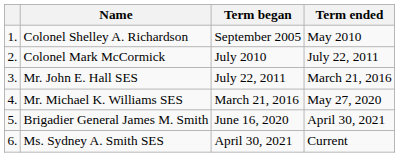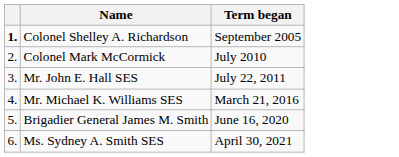- column: Term ended | May 2010 | July 22, 2011 | March 21, 2016 | May 27, 2020 | April 30, 2021 | Current
Colonel Shelley A. Richardson | column 1: normal -> bold
